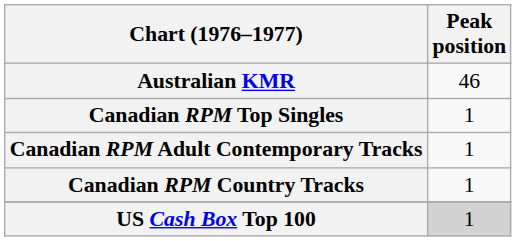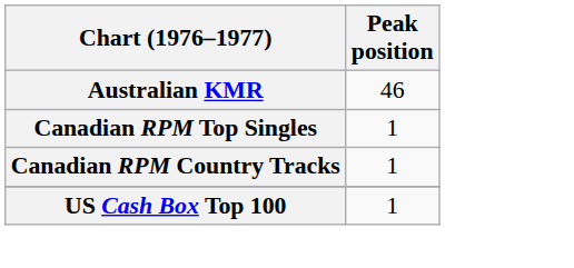- row: Canadian RPM Adult Contemporary Tracks | 1
US Cash Box Top 100 | Peak position: lightgrey background -> no background
